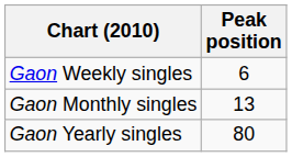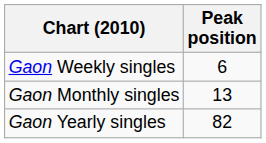Gaon Yearly singles | Peak position: 80 -> 82
